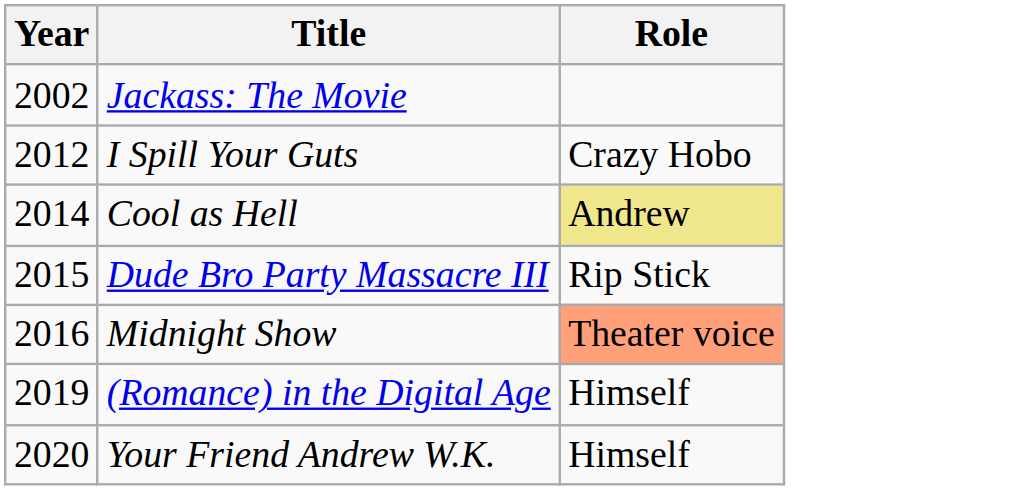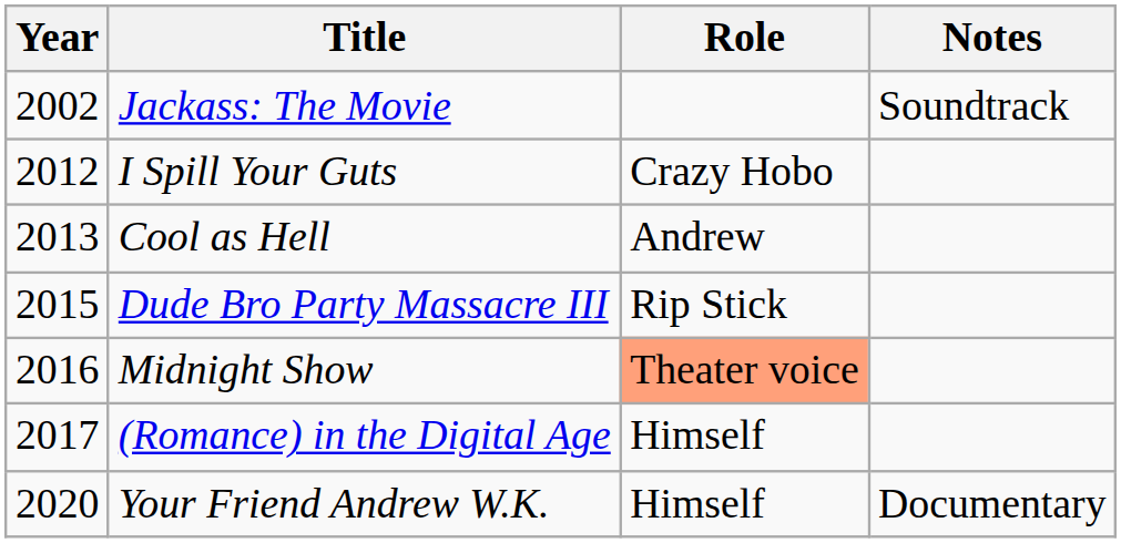+ column: Notes | Soundtrack | Documentary
Cool as Hell | Year: 2014 -> 2013
Cool as Hell | Role: khaki background -> no background
(Romance) in the Digital Age | Year: 2019 -> 2017
